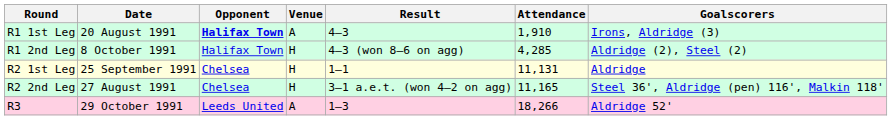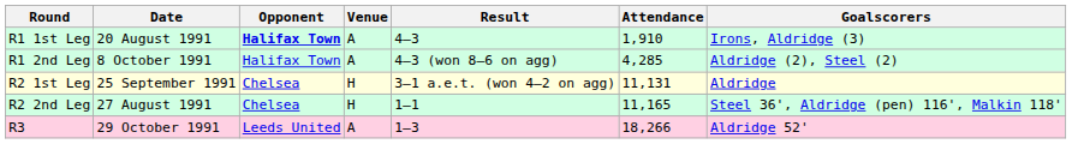R1 2nd Leg | Venue: H -> A
R2 1st Leg | Result: 1–1 -> 3–1 a.e.t. (won 4–2 on agg)
R2 2nd Leg | Result: 3–1 a.e.t. (won 4–2 on agg) -> 1–1
